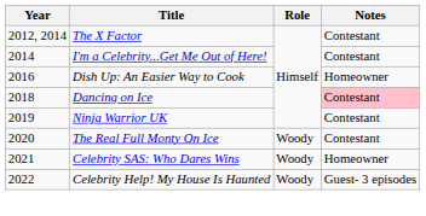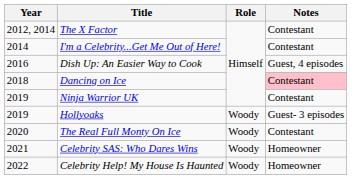Dish Up: An Easier Way to Cook | Notes: Homeowner -> Guest, 4 episodes
+ row: 2019 | Hollyoaks | Woody | Guest- 3 episodes
Celebrity Help! My House Is Haunted | Notes: Guest- 3 episodes -> Homeowner
